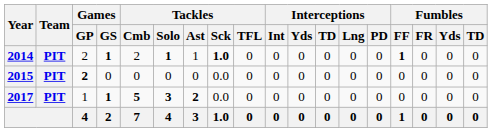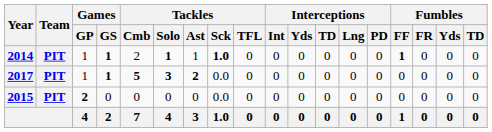2014 | Games / GP: 2 -> 1
rows swapped: 2015 <-> 2017
